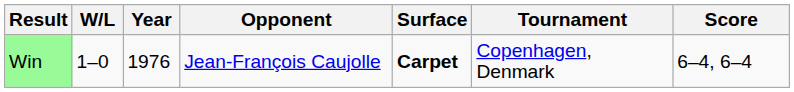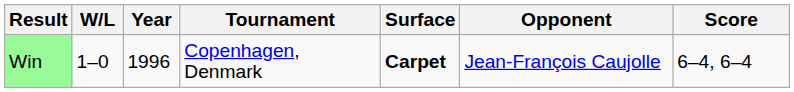columns swapped: Tournament <-> Opponent
Win | Year: 1976 -> 1996
